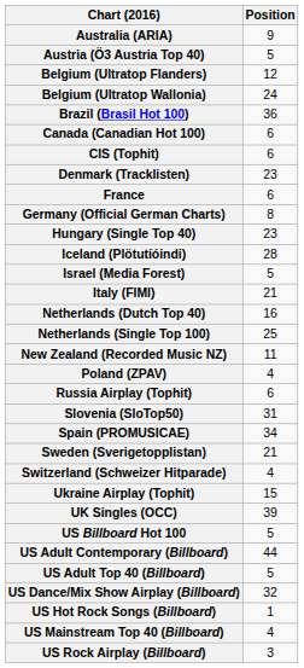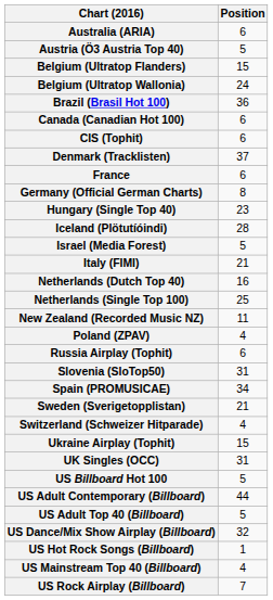Australia (ARIA) | Position: 9 -> 6
Belgium (Ultratop Flanders) | Position: 12 -> 15
Denmark (Tracklisten) | Position: 23 -> 37
UK Singles (OCC) | Position: 39 -> 31
US Rock Airplay (Billboard) | Position: 3 -> 7
